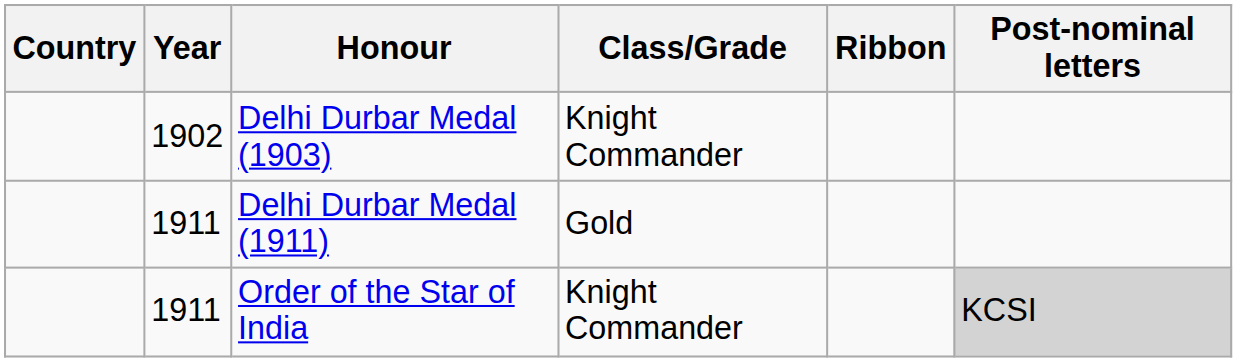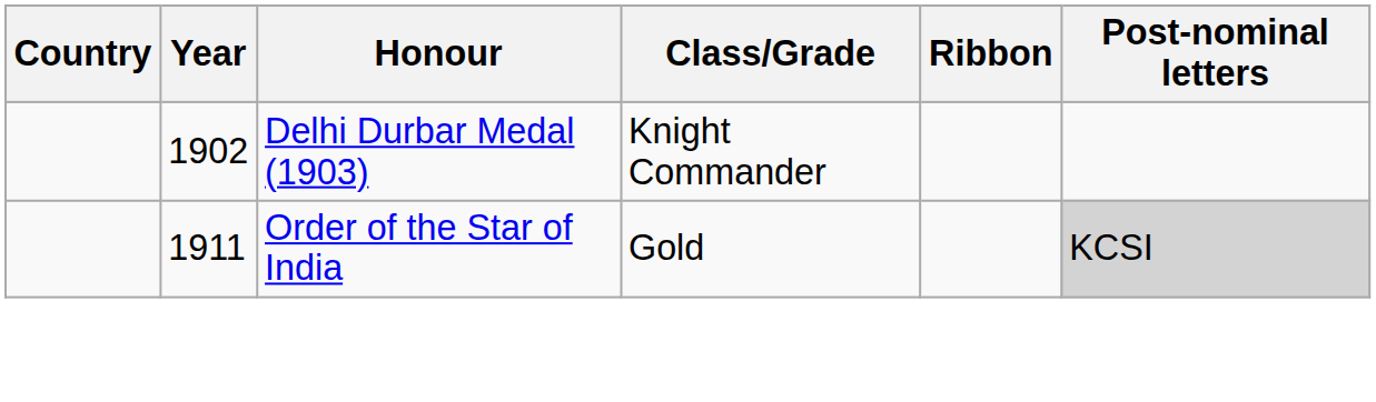- row: 1911 | Delhi Durbar Medal (1911) | Gold
Order of the Star of India | Class/Grade: Knight Commander -> Gold
